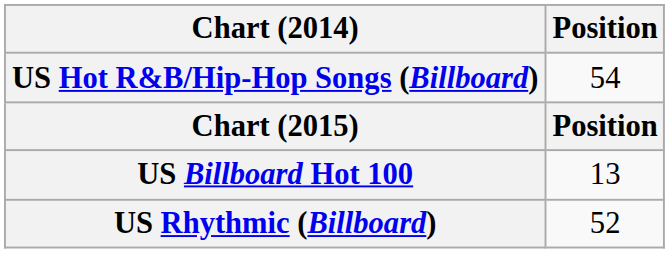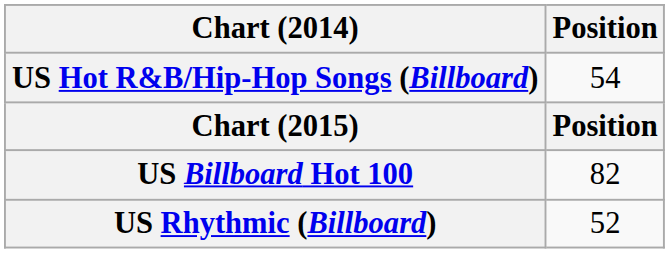US Billboard Hot 100 | Position: 13 -> 82
